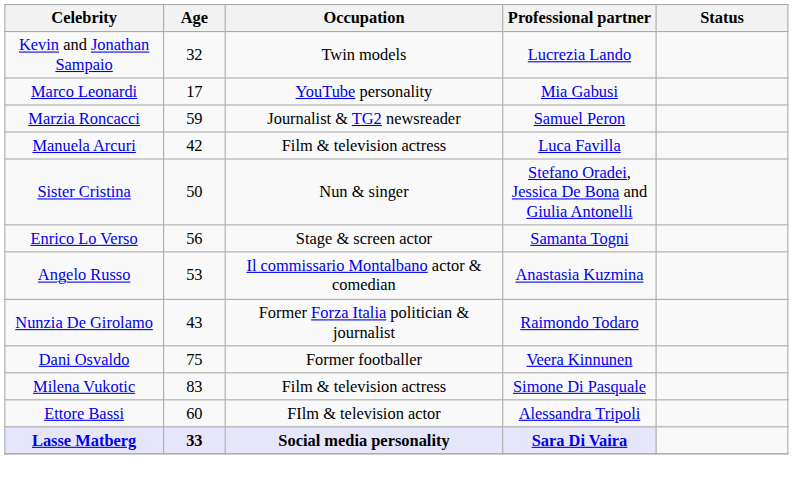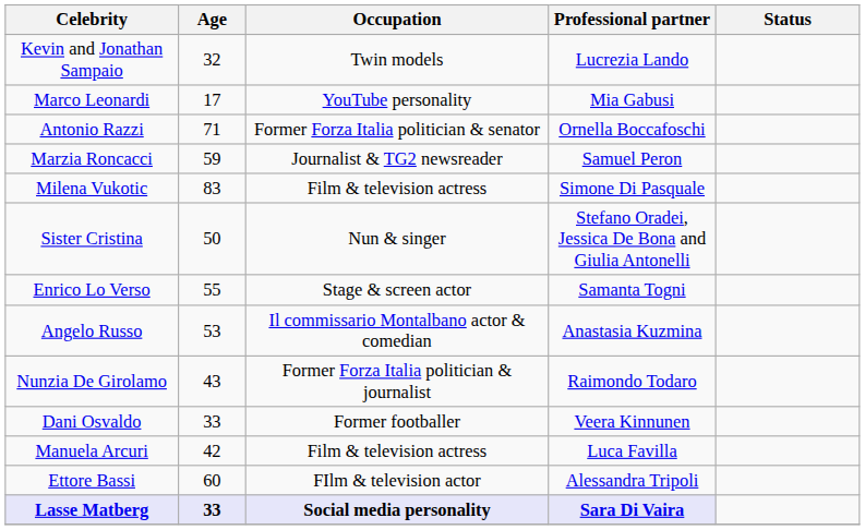+ row: Antonio Razzi | 71 | Former Forza Italia politician & senator | Ornella Boccafoschi
rows swapped: Manuela Arcuri <-> Milena Vukotic
Enrico Lo Verso | Age: 56 -> 55
Dani Osvaldo | Age: 75 -> 33
